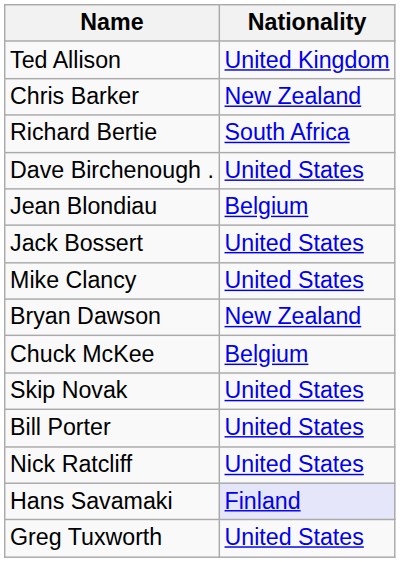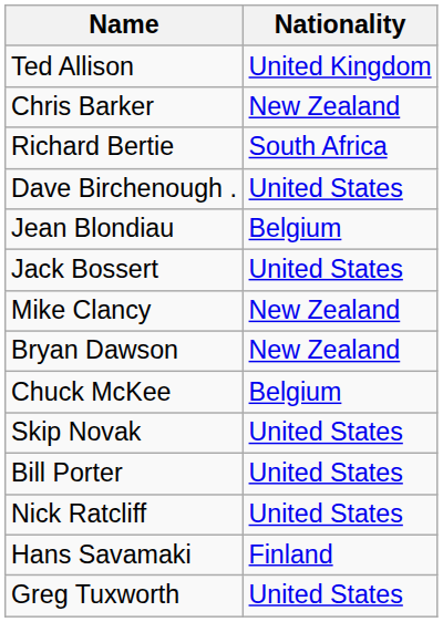Mike Clancy | Nationality: United States -> New Zealand
Hans Savamaki | Nationality: lavender background -> no background
